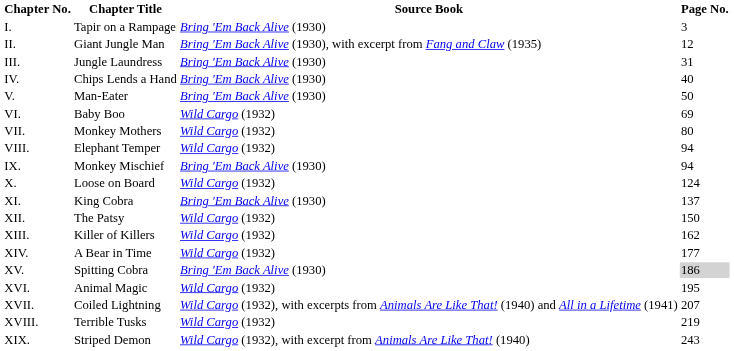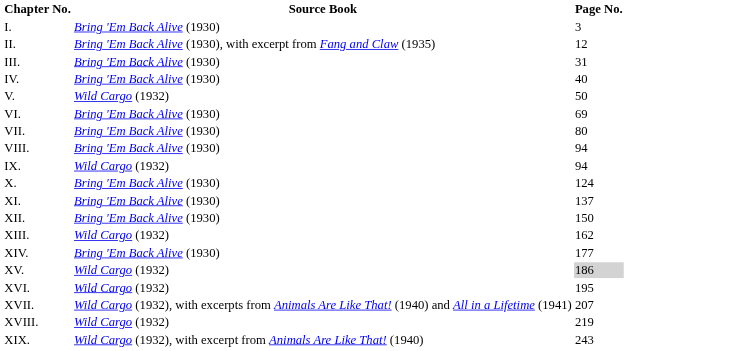- column: Chapter Title | Tapir on a Rampage | Giant Jungle Man | Jungle Laundress | Chips Lends a Hand | Man-Eater | Baby Boo | Monkey Mothers | Elephant Temper | Monkey Mischief | Loose on Board | King Cobra | The Patsy | Killer of Killers | A Bear in Time | Spitting Cobra | Animal Magic | Coiled Lightning | Terrible Tusks | Striped Demon
V. | Source Book: Bring 'Em Back Alive (1930) -> Wild Cargo (1932)
VI. | Source Book: Wild Cargo (1932) -> Bring 'Em Back Alive (1930)
VII. | Source Book: Wild Cargo (1932) -> Bring 'Em Back Alive (1930)
VIII. | Source Book: Wild Cargo (1932) -> Bring 'Em Back Alive (1930)
IX. | Source Book: Bring 'Em Back Alive (1930) -> Wild Cargo (1932)
X. | Source Book: Wild Cargo (1932) -> Bring 'Em Back Alive (1930)
XII. | Source Book: Wild Cargo (1932) -> Bring 'Em Back Alive (1930)
XIV. | Source Book: Wild Cargo (1932) -> Bring 'Em Back Alive (1930)
XV. | Source Book: Bring 'Em Back Alive (1930) -> Wild Cargo (1932)
